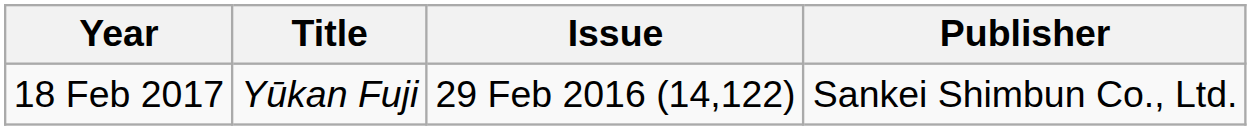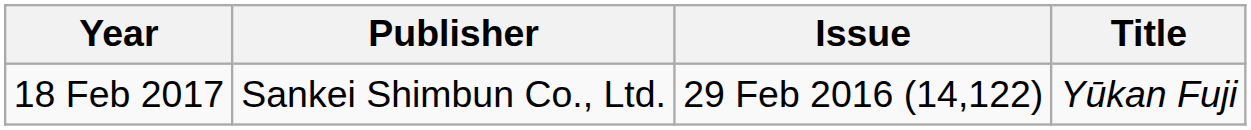columns swapped: Title <-> Publisher
